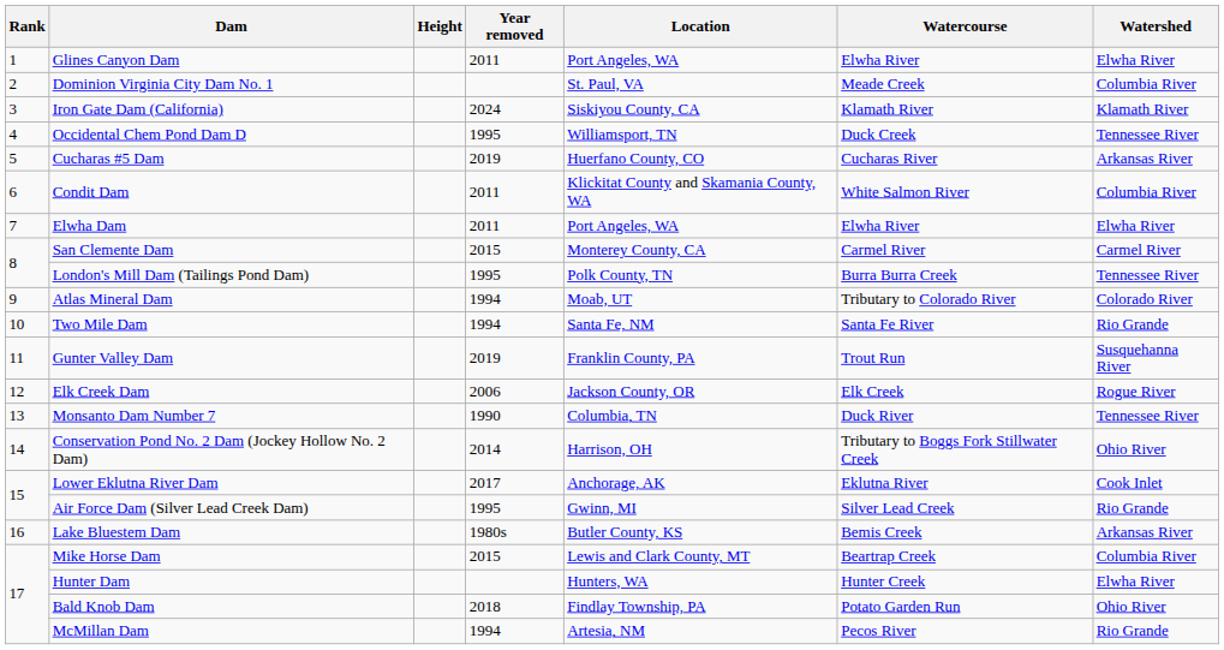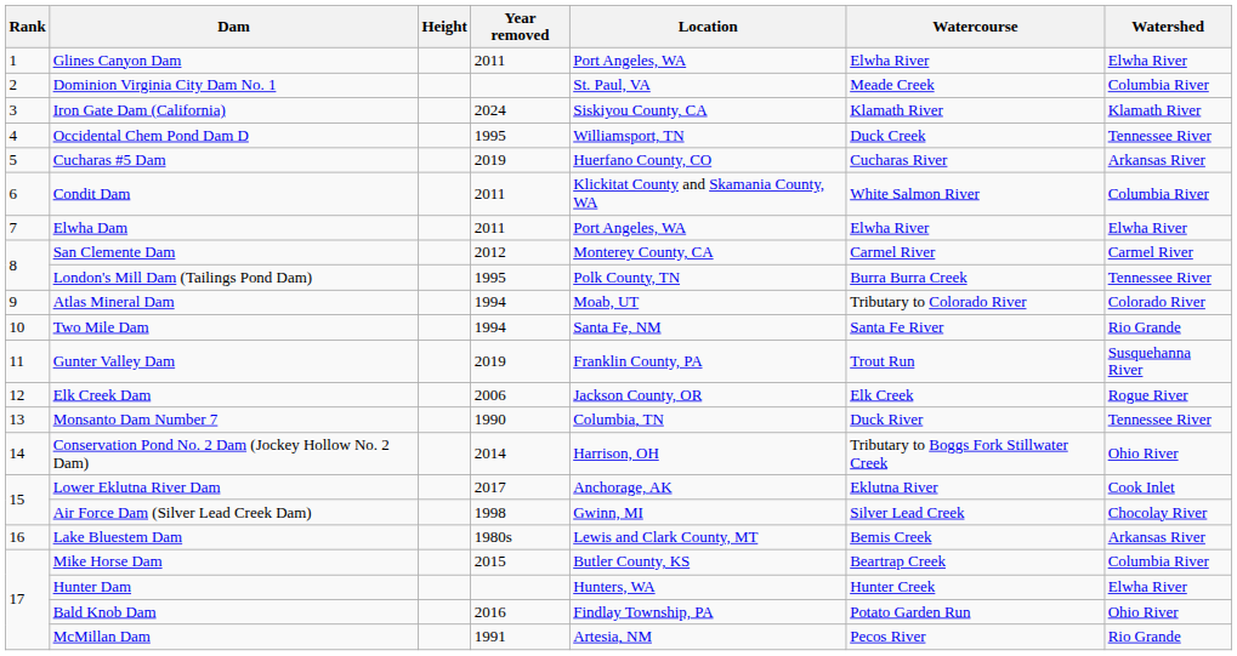San Clemente Dam | Year removed: 2015 -> 2012
Air Force Dam (Silver Lead Creek Dam) | Year removed: 1995 -> 1998
Air Force Dam (Silver Lead Creek Dam) | Watershed: Rio Grande -> Chocolay River
Lake Bluestem Dam | Location: Butler County, KS -> Lewis and Clark County, MT
Mike Horse Dam | Location: Lewis and Clark County, MT -> Butler County, KS
Bald Knob Dam | Year removed: 2018 -> 2016
McMillan Dam | Year removed: 1994 -> 1991
